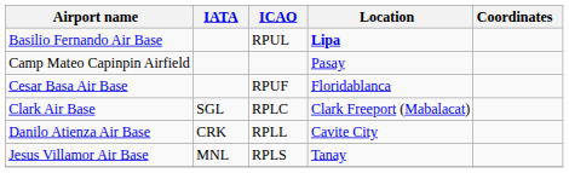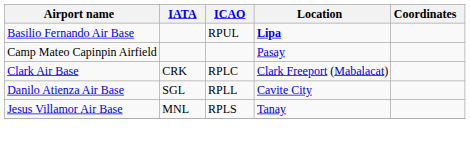- row: Cesar Basa Air Base | RPUF | Floridablanca
Clark Air Base | IATA: SGL -> CRK
Danilo Atienza Air Base | IATA: CRK -> SGL
